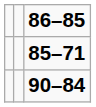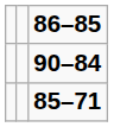rows swapped: 90–84 <-> 85–71
